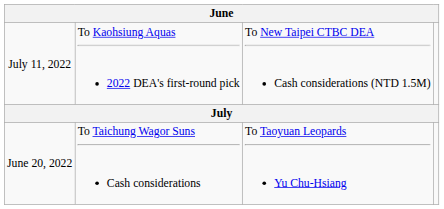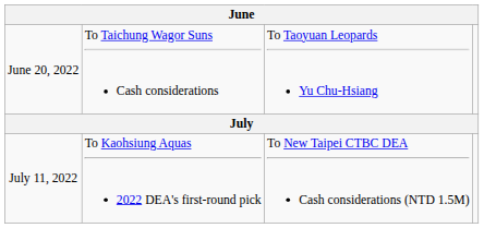rows swapped: June 20, 2022 <-> July 11, 2022
